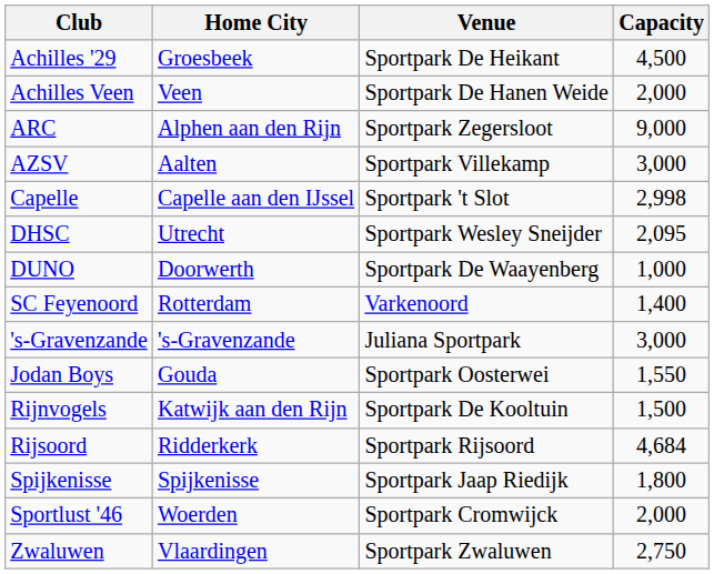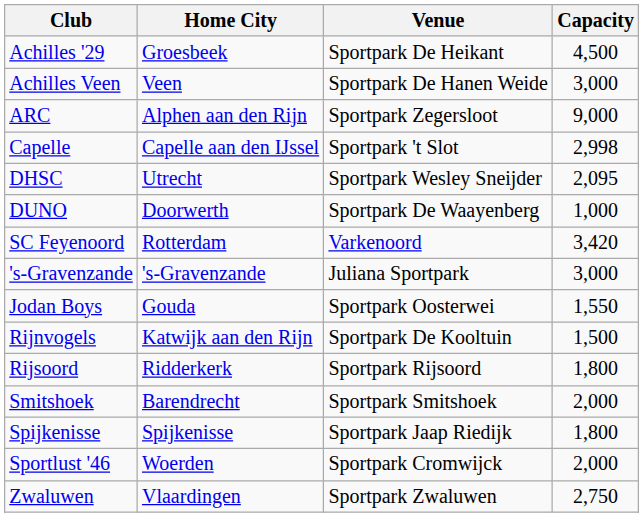Achilles Veen | Capacity: 2,000 -> 3,000
- row: AZSV | Aalten | Sportpark Villekamp | 3,000
SC Feyenoord | Capacity: 1,400 -> 3,420
Rijsoord | Capacity: 4,684 -> 1,800
+ row: Smitshoek | Barendrecht | Sportpark Smitshoek | 2,000
